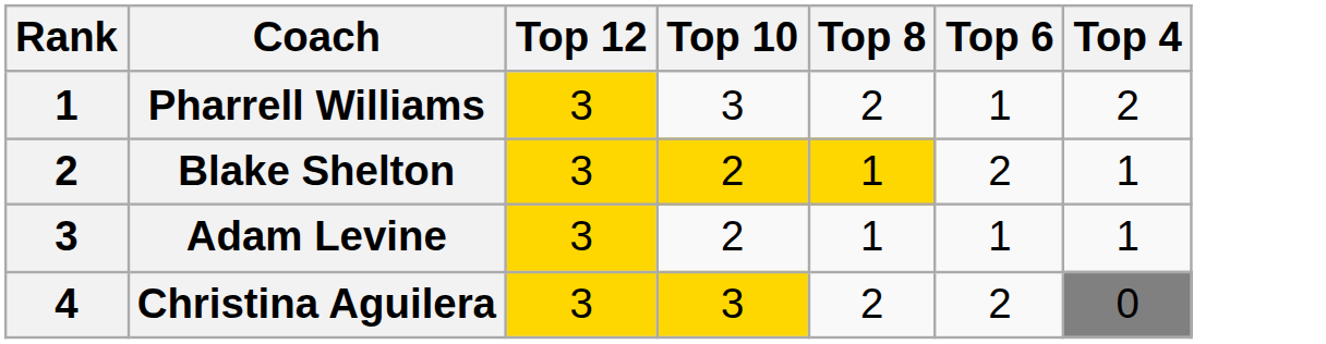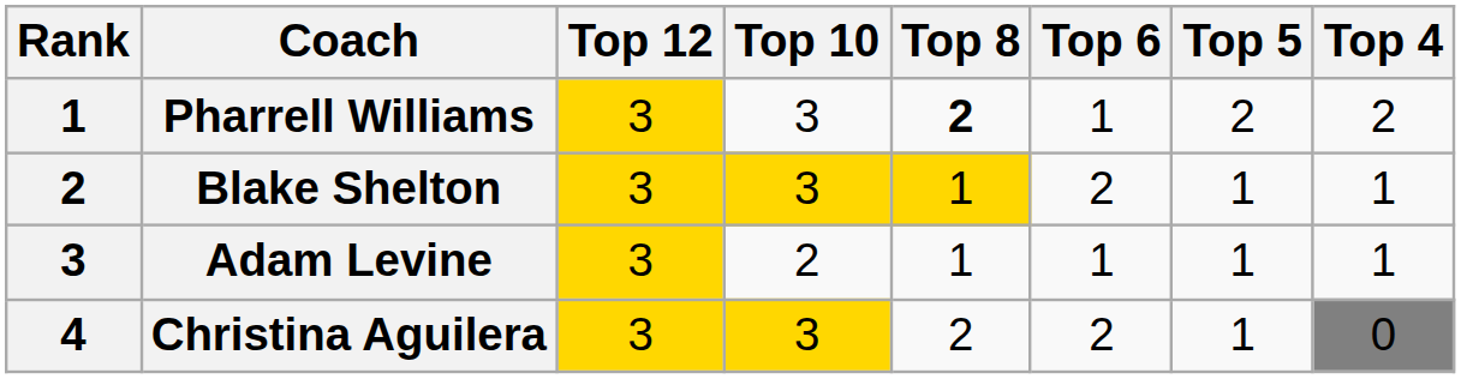+ column: Top 5 | 2 | 1 | 1 | 1
Pharrell Williams | Top 8: normal -> bold
Blake Shelton | Top 10: 2 -> 3
